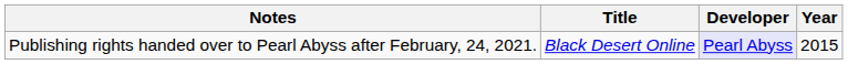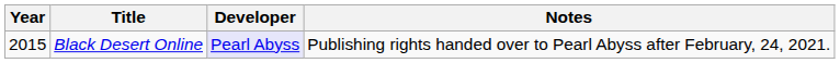columns swapped: Year <-> Notes
